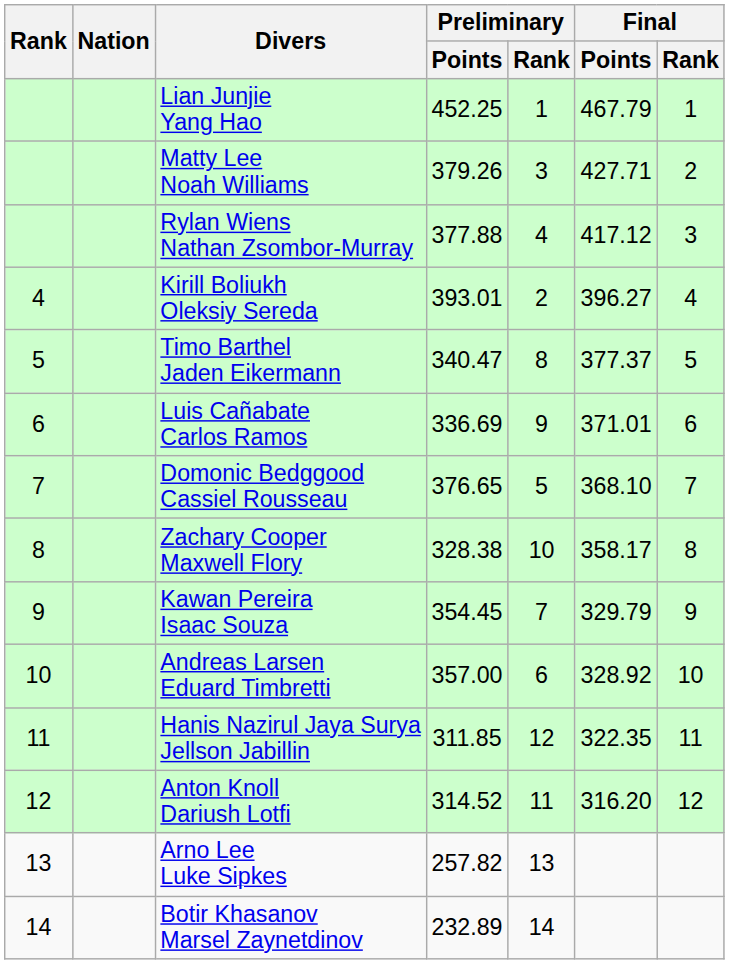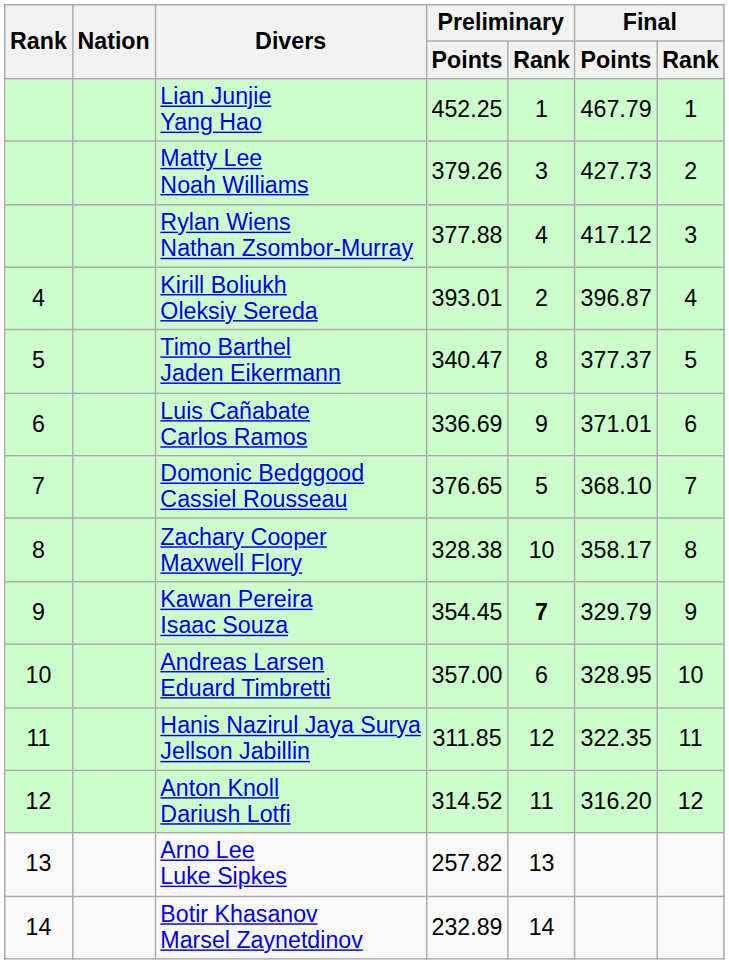Matty Lee Noah Williams | Final / Points: 427.71 -> 427.73
Kirill Boliukh Oleksiy Sereda | Final / Points: 396.27 -> 396.87
Kawan Pereira Isaac Souza | Preliminary / Rank: normal -> bold
Andreas Larsen Eduard Timbretti | Final / Points: 328.92 -> 328.95
